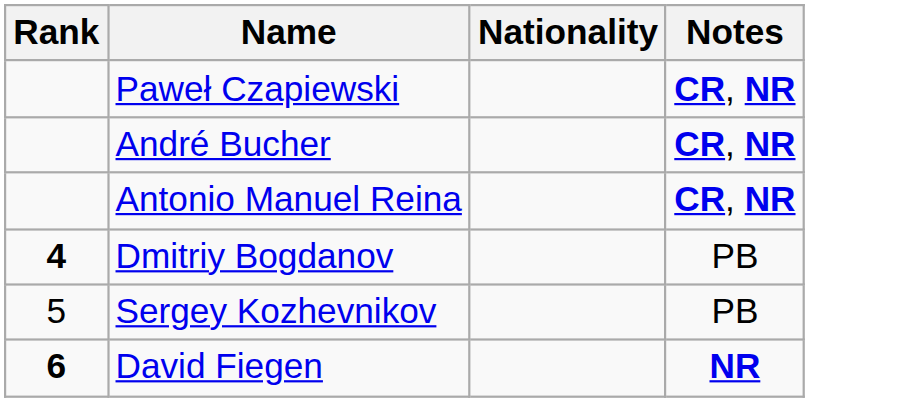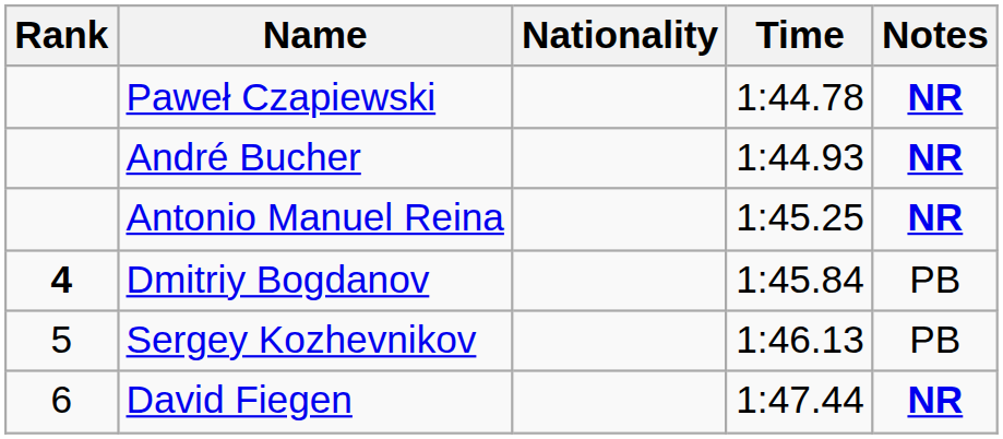+ column: Time | 1:44.78 | 1:44.93 | 1:45.25 | 1:45.84 | 1:46.13 | 1:47.44
Paweł Czapiewski | Notes: CR, NR -> NR
André Bucher | Notes: CR, NR -> NR
Antonio Manuel Reina | Notes: CR, NR -> NR
David Fiegen | Rank: bold -> normal
